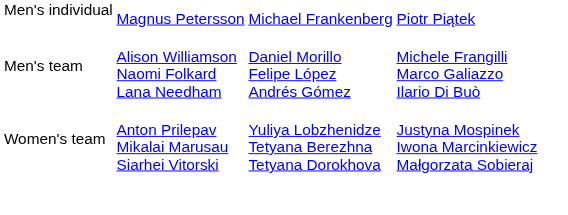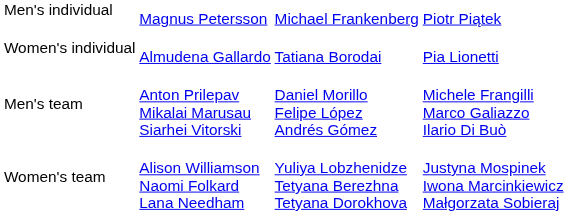+ row: Women's individual | Almudena Gallardo | Tatiana Borodai | Pia Lionetti
Men's team | column 2: Alison Williamson Naomi Folkard Lana Needham -> Anton Prilepav Mikalai Marusau Siarhei Vitorski
Women's team | column 2: Anton Prilepav Mikalai Marusau Siarhei Vitorski -> Alison Williamson Naomi Folkard Lana Needham
